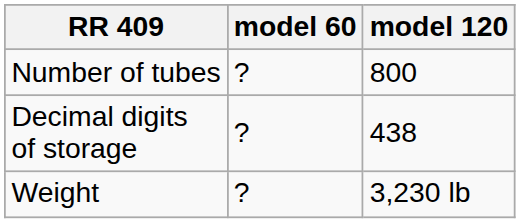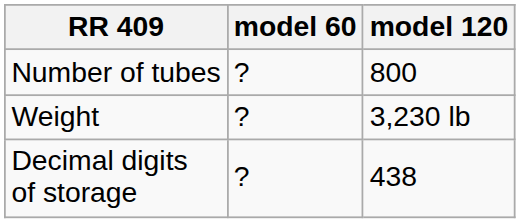rows swapped: Decimal digits of storage <-> Weight
